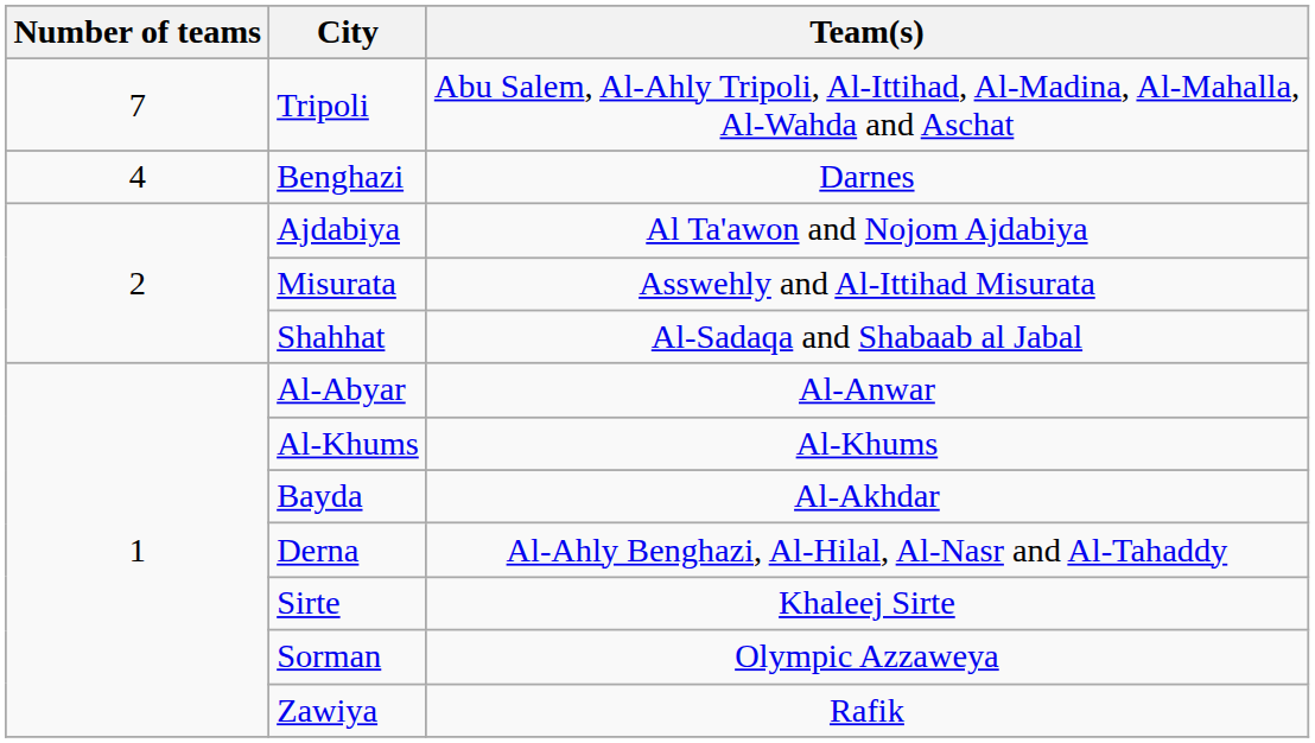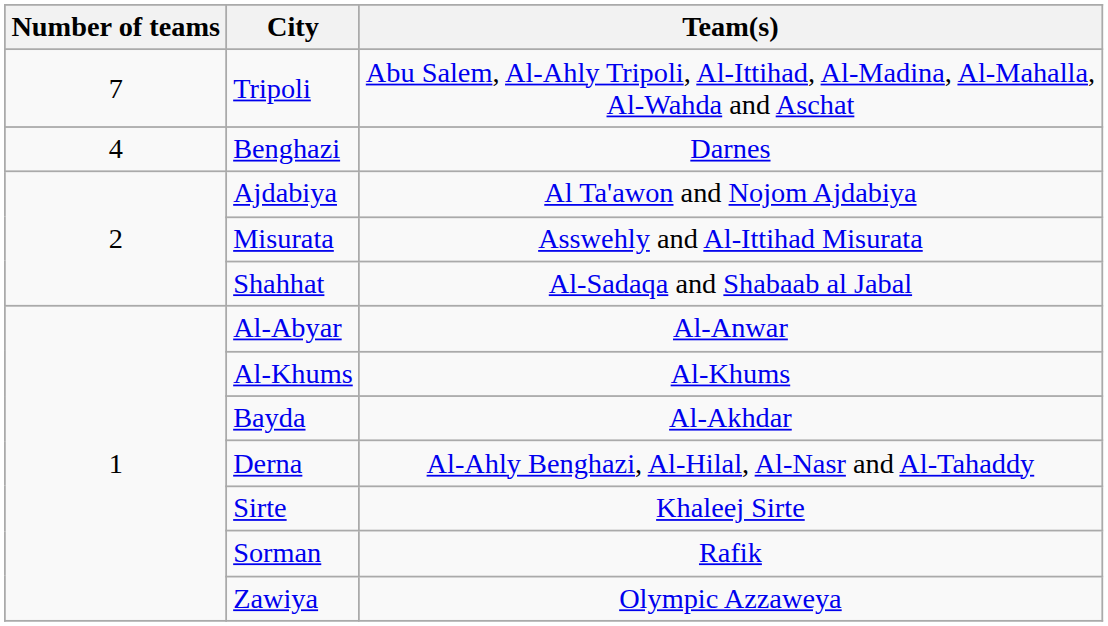Sorman | Team(s): Olympic Azzaweya -> Rafik
Zawiya | Team(s): Rafik -> Olympic Azzaweya
